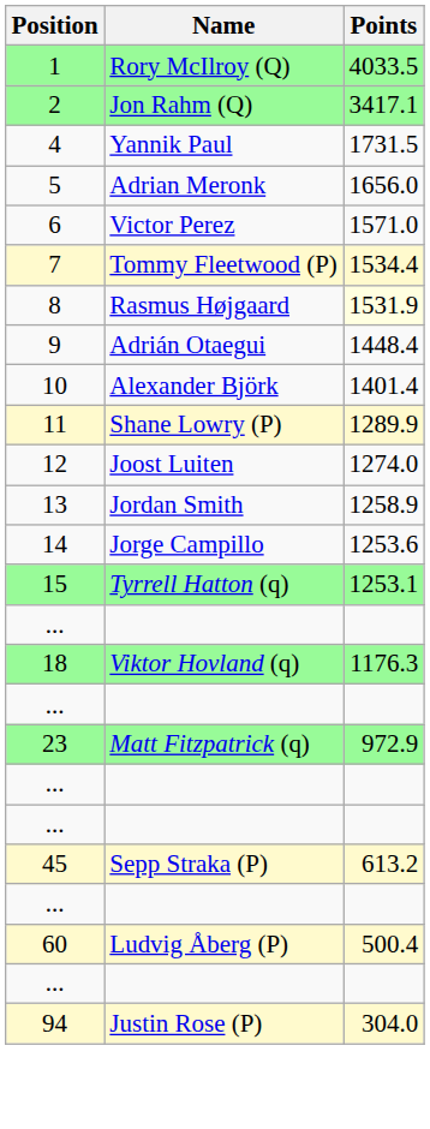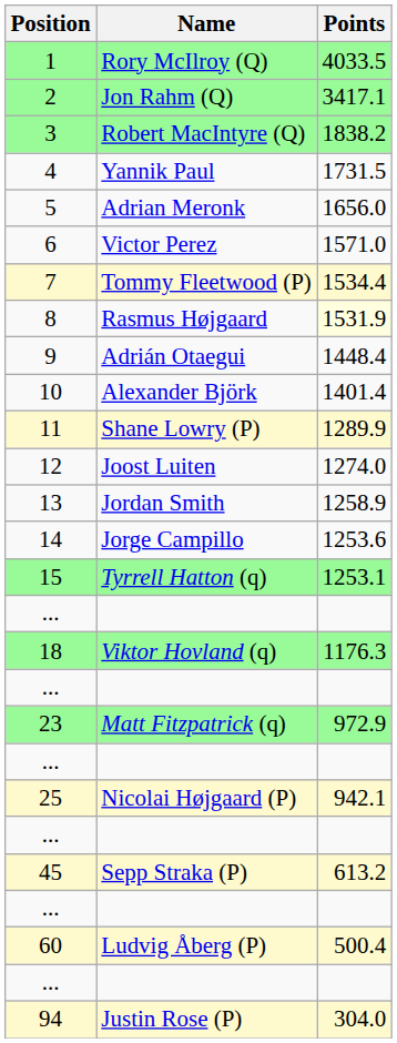+ row: 3 | Robert MacIntyre (Q) | 1838.2
+ row: 25 | Nicolai Højgaard (P) | 942.1
